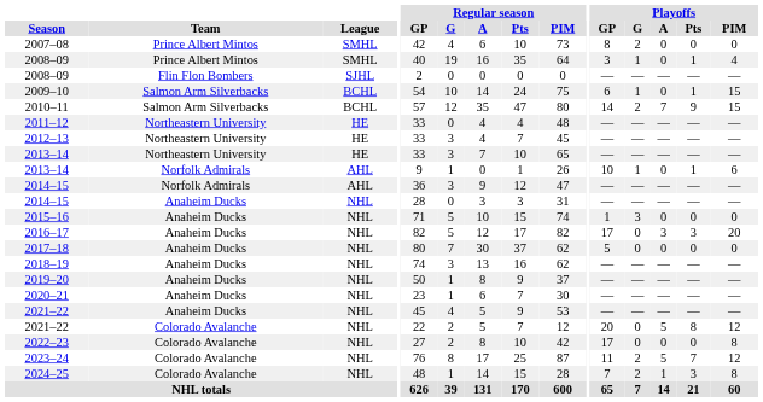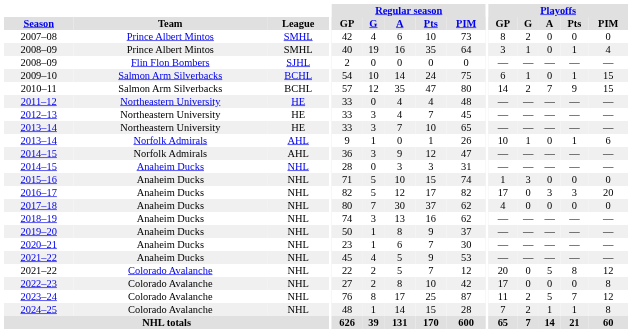2017–18 | Playoffs / GP: 5 -> 4
2024–25 | Playoffs / Pts: 3 -> 1
